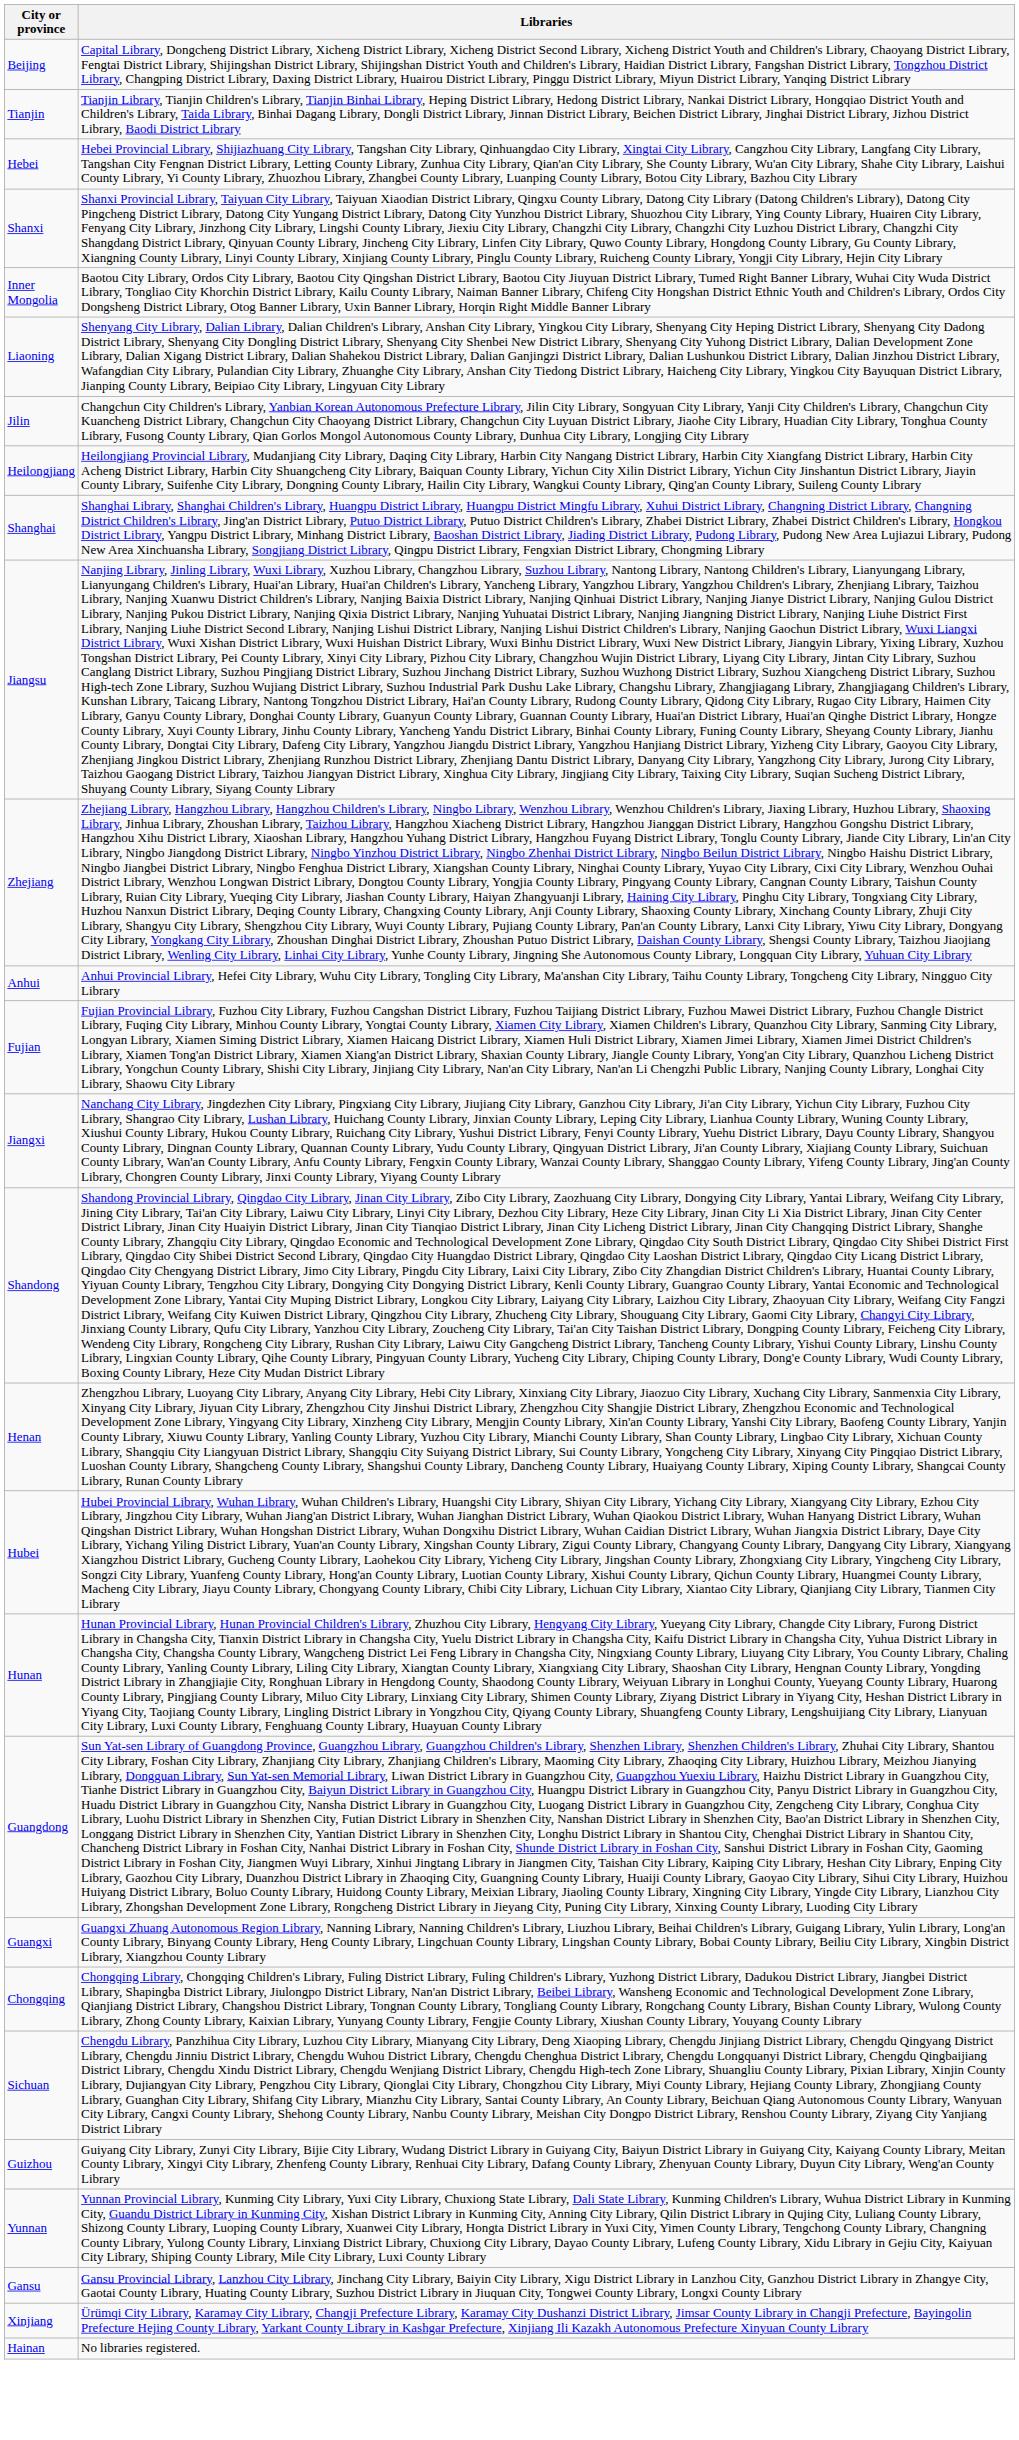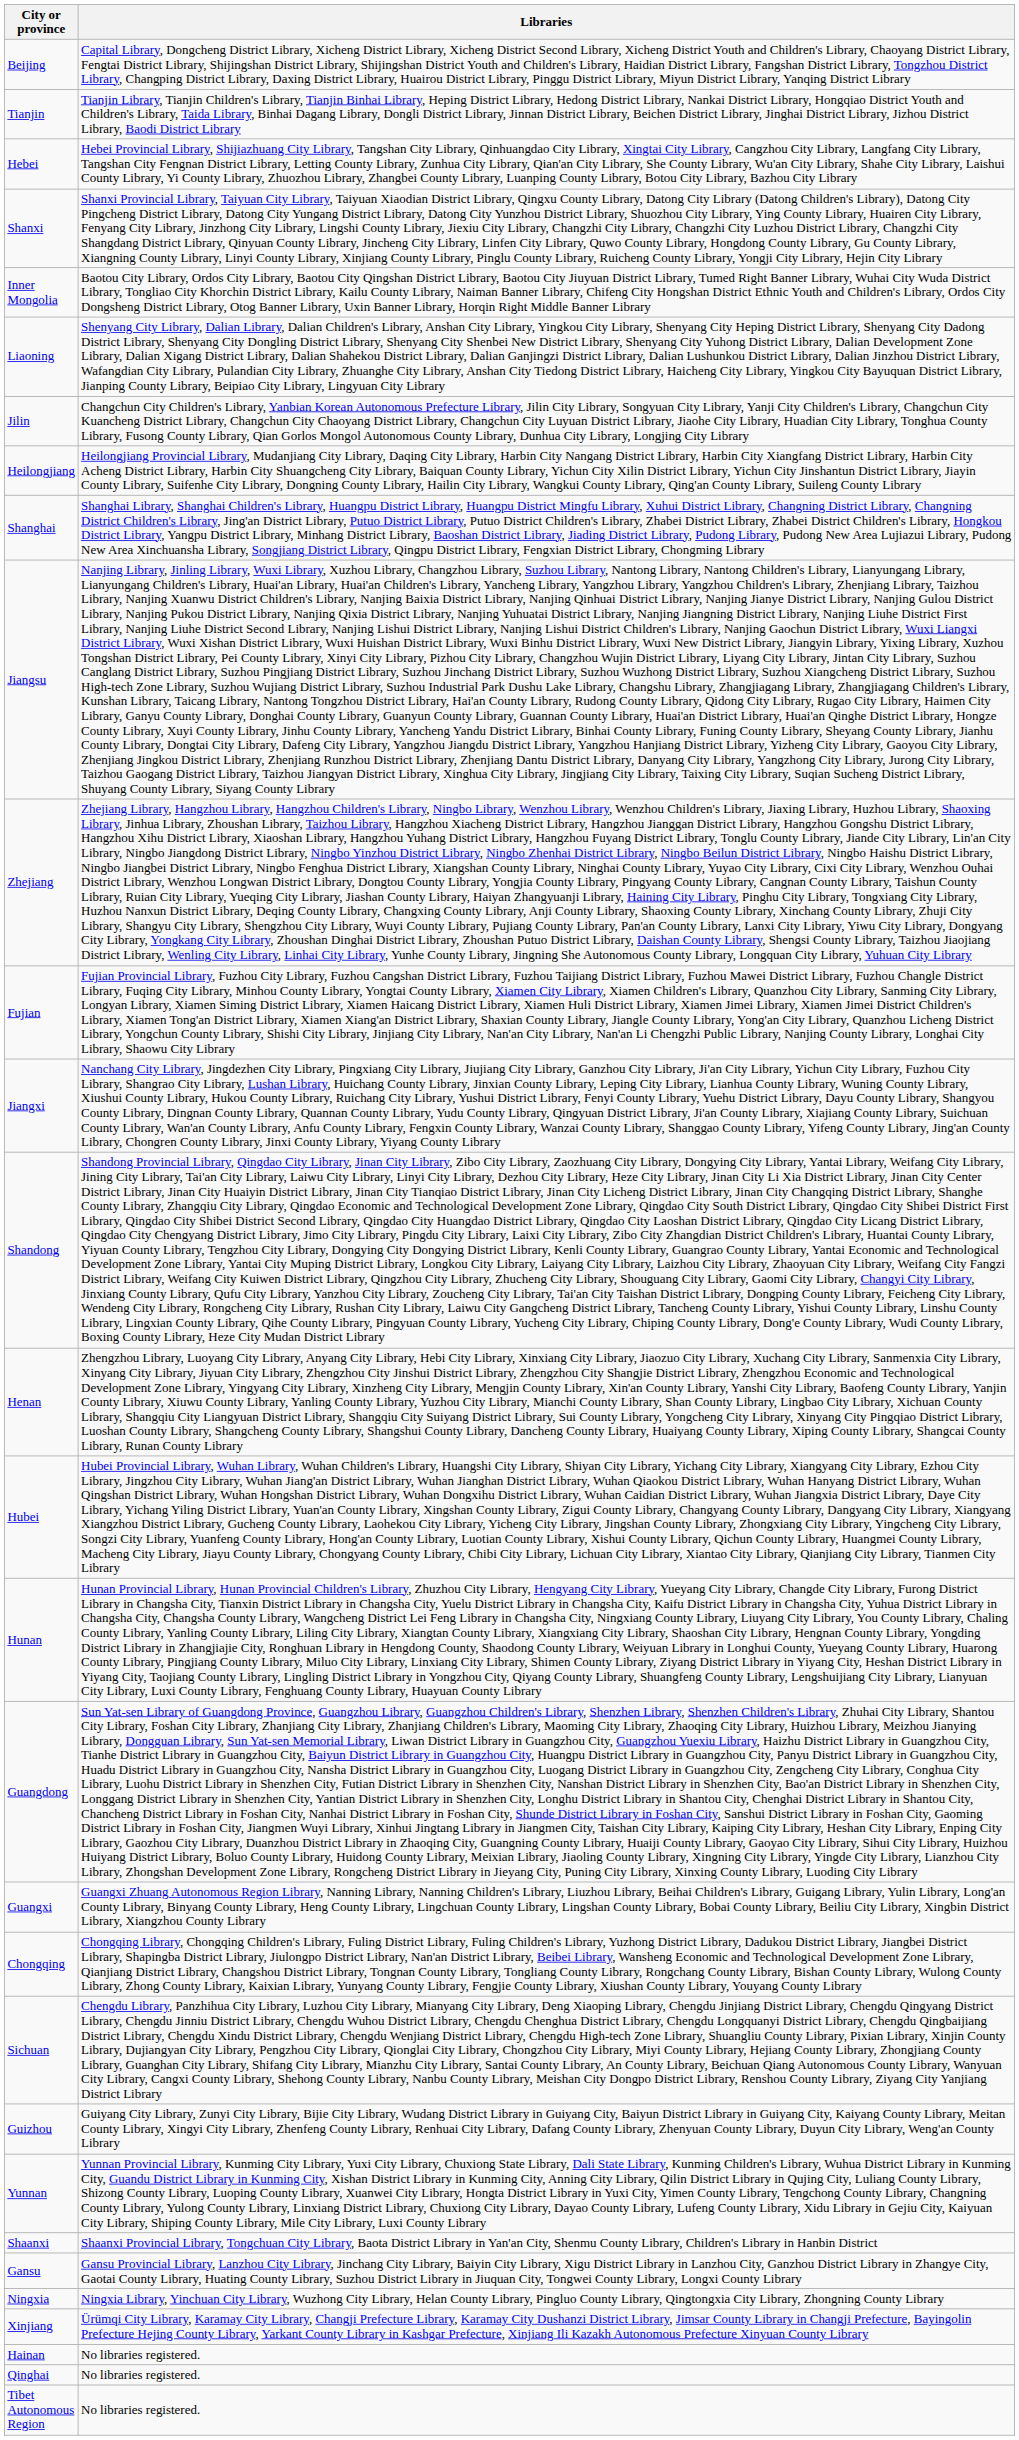- row: Anhui | Anhui Provincial Library, Hefei City Library, Wuhu City Library, Tongling City Library, Ma'anshan City Library, Taihu County Library, Tongcheng City Library, Ningguo City Library
+ row: Shaanxi | Shaanxi Provincial Library, Tongchuan City Library, Baota District Library in Yan'an City, Shenmu County Library, Children's Library in Hanbin District
+ row: Ningxia | Ningxia Library, Yinchuan City Library, Wuzhong City Library, Helan County Library, Pingluo County Library, Qingtongxia City Library, Zhongning County Library
+ row: Qinghai | No libraries registered.
+ row: Tibet Autonomous Region | No libraries registered.
